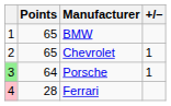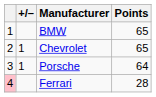columns swapped: +/– <-> Points
Porsche | column 1: lightgreen background -> no background
